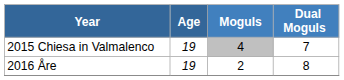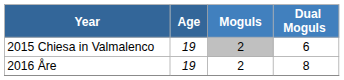2015 Chiesa in Valmalenco | Moguls: 4 -> 2
2015 Chiesa in Valmalenco | Dual Moguls: 7 -> 6
